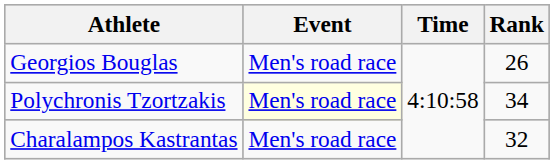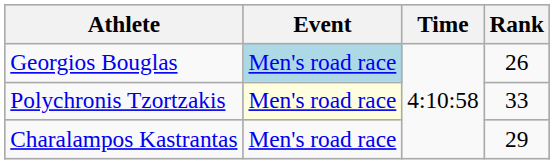Georgios Bouglas | Event: no background -> lightblue background
Polychronis Tzortzakis | Rank: 34 -> 33
Charalampos Kastrantas | Rank: 32 -> 29
